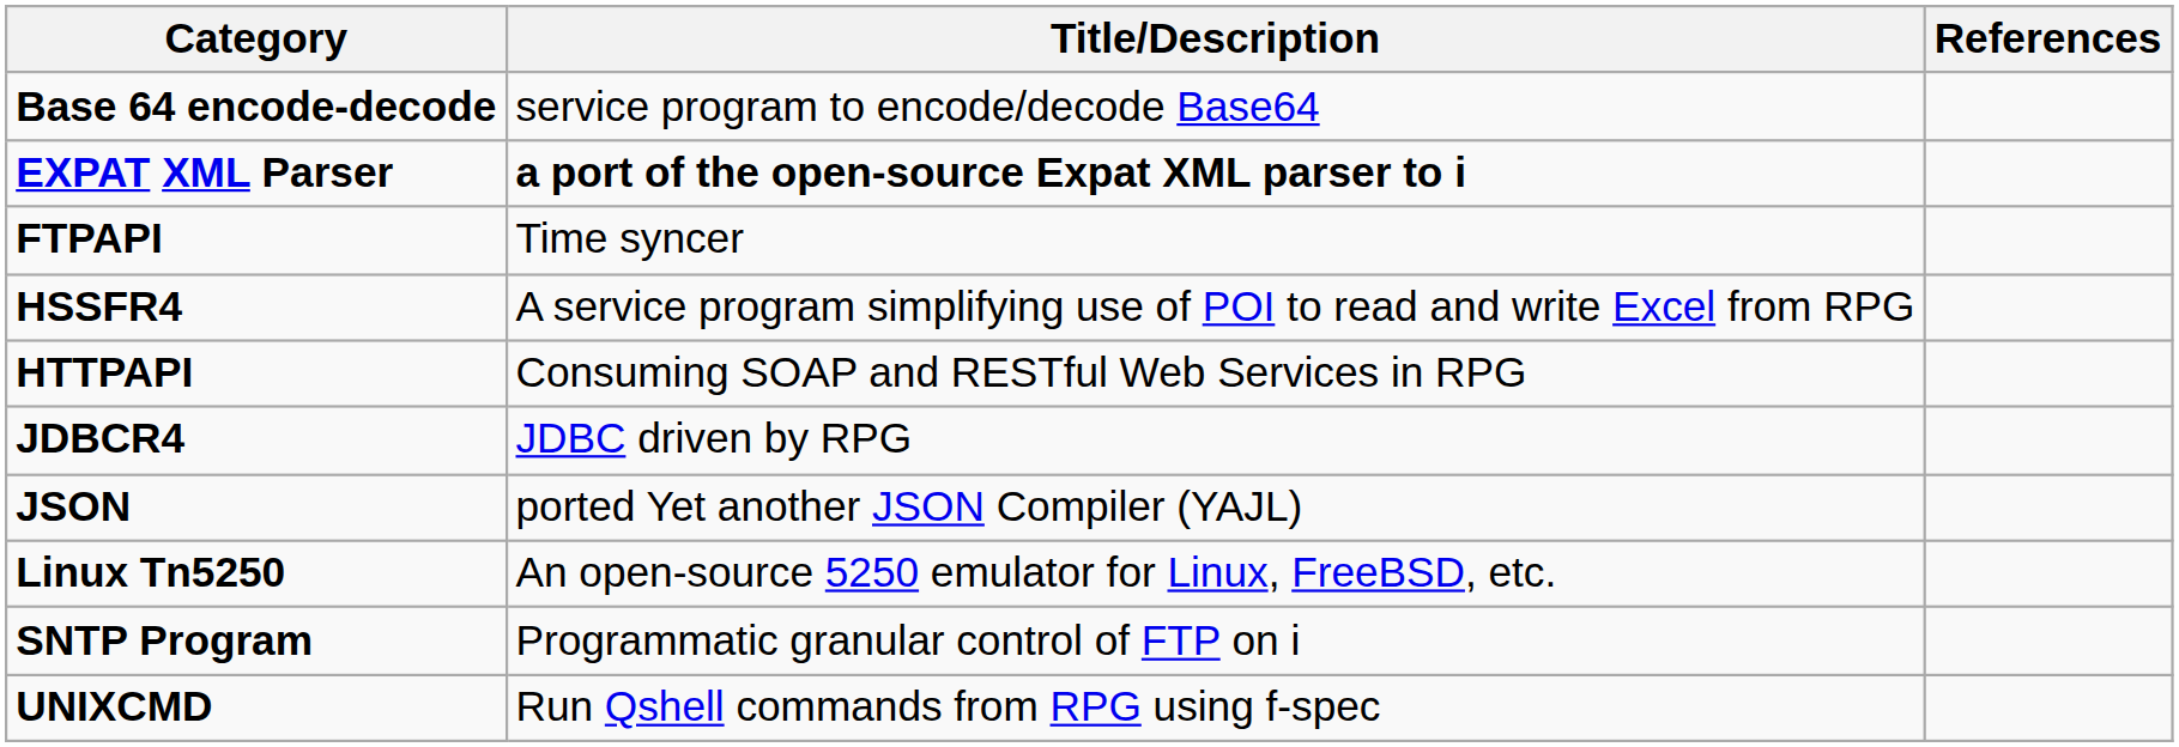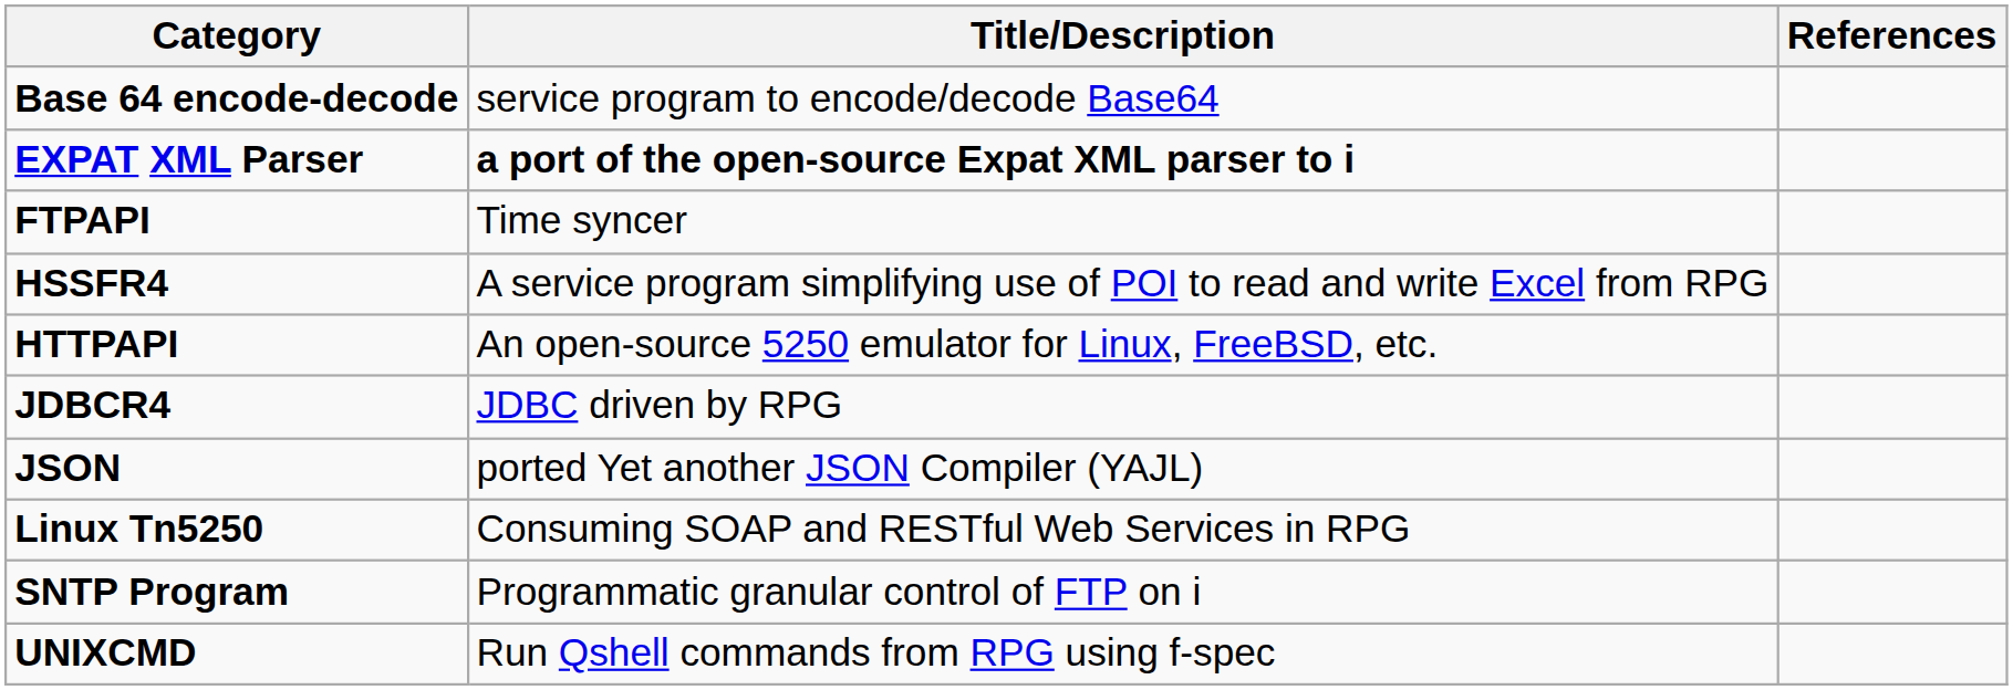HTTPAPI | Title/Description: Consuming SOAP and RESTful Web Services in RPG -> An open-source 5250 emulator for Linux, FreeBSD, etc.
Linux Tn5250 | Title/Description: An open-source 5250 emulator for Linux, FreeBSD, etc. -> Consuming SOAP and RESTful Web Services in RPG
